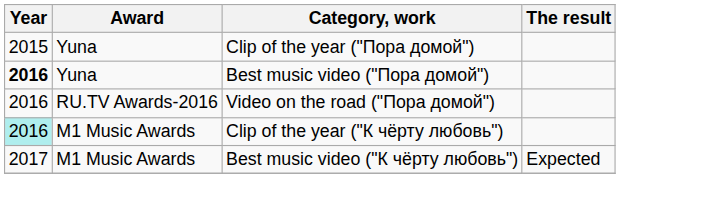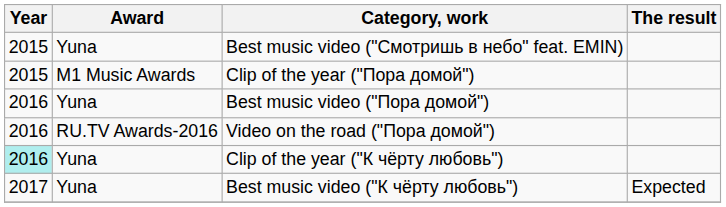+ row: 2015 | Yuna | Best music video ("Смотришь в небо" feat. EMIN)
Clip of the year ("Пора домой") | Award: Yuna -> M1 Music Awards
Best music video ("Пора домой") | Year: bold -> normal
Clip of the year ("К чёрту любовь") | Award: M1 Music Awards -> Yuna
Best music video ("К чёрту любовь") | Award: M1 Music Awards -> Yuna
